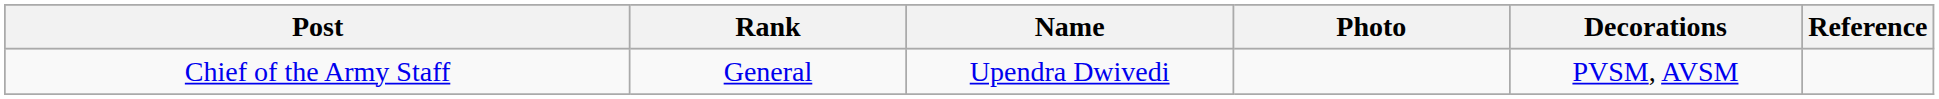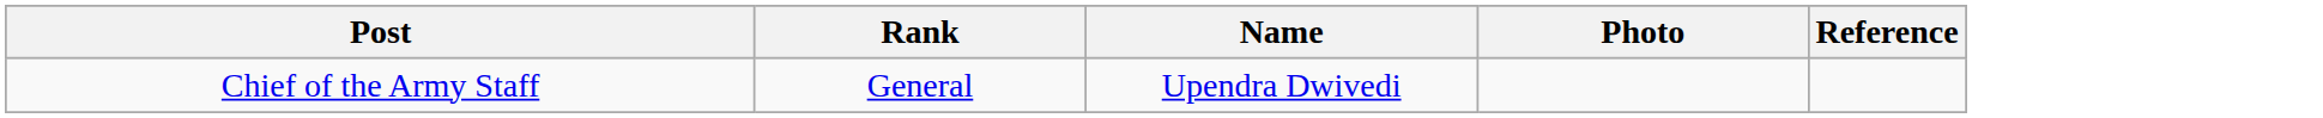- column: Decorations | PVSM, AVSM
